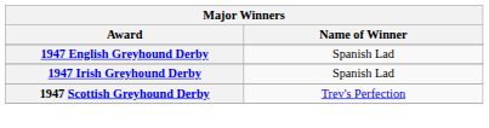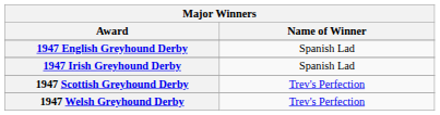+ row: 1947 Welsh Greyhound Derby | Trev's Perfection
